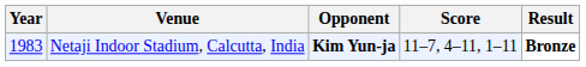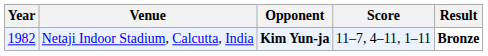Netaji Indoor Stadium, Calcutta, India | Year: 1983 -> 1982
